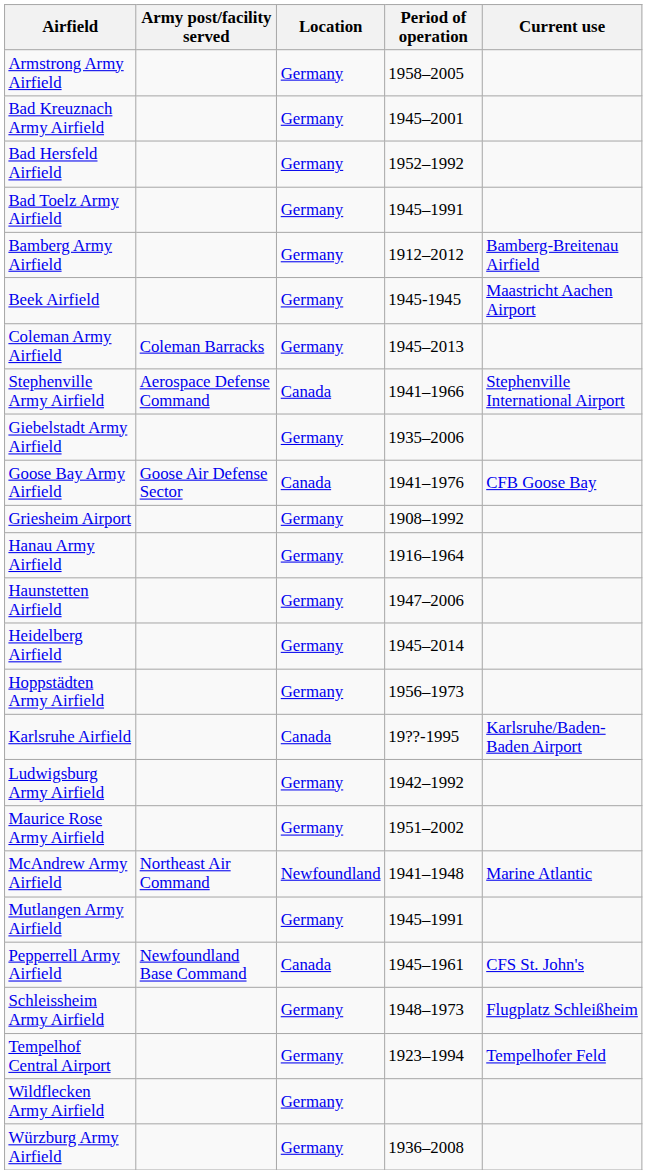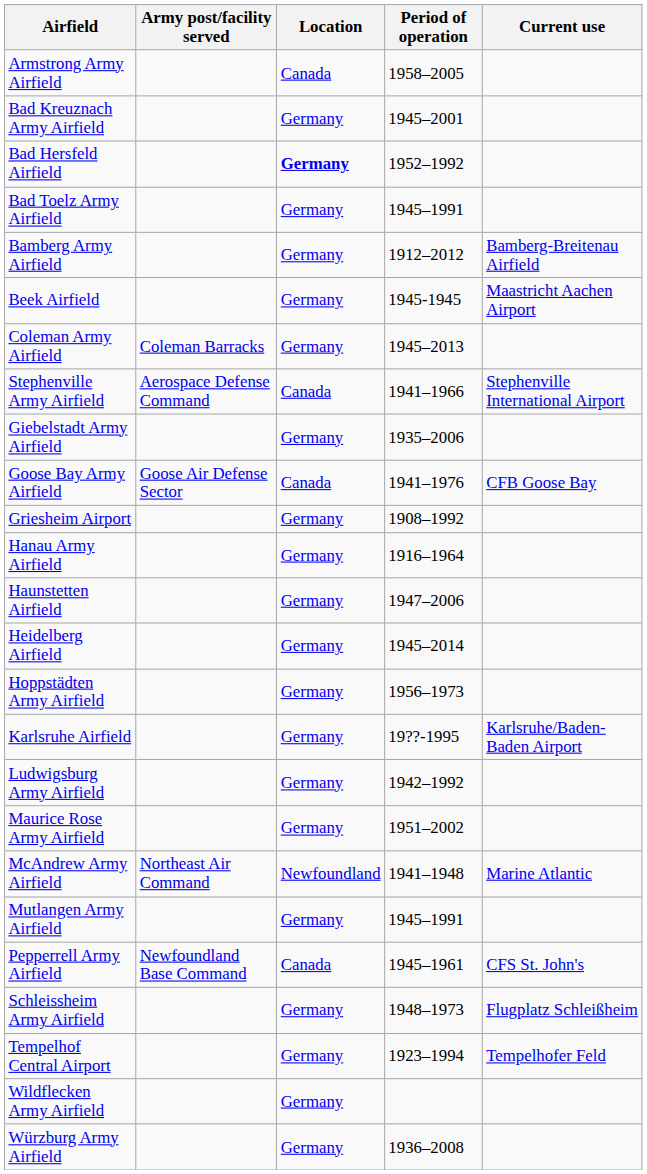Armstrong Army Airfield | Location: Germany -> Canada
Bad Hersfeld Airfield | Location: normal -> bold
Karlsruhe Airfield | Location: Canada -> Germany
